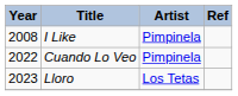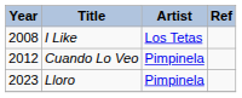I Like | Artist: Pimpinela -> Los Tetas
Cuando Lo Veo | Year: 2022 -> 2012
Lloro | Artist: Los Tetas -> Pimpinela
